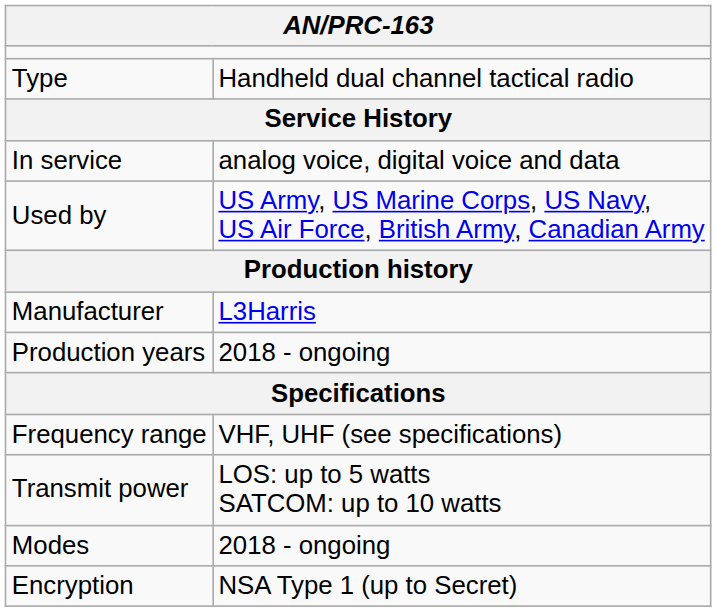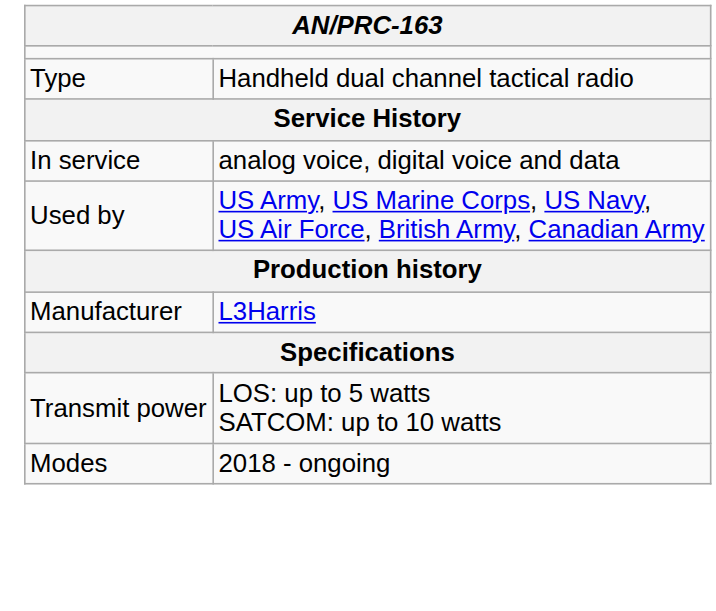- row: Production years | 2018 - ongoing
- row: Frequency range | VHF, UHF (see specifications)
- row: Encryption | NSA Type 1 (up to Secret)
